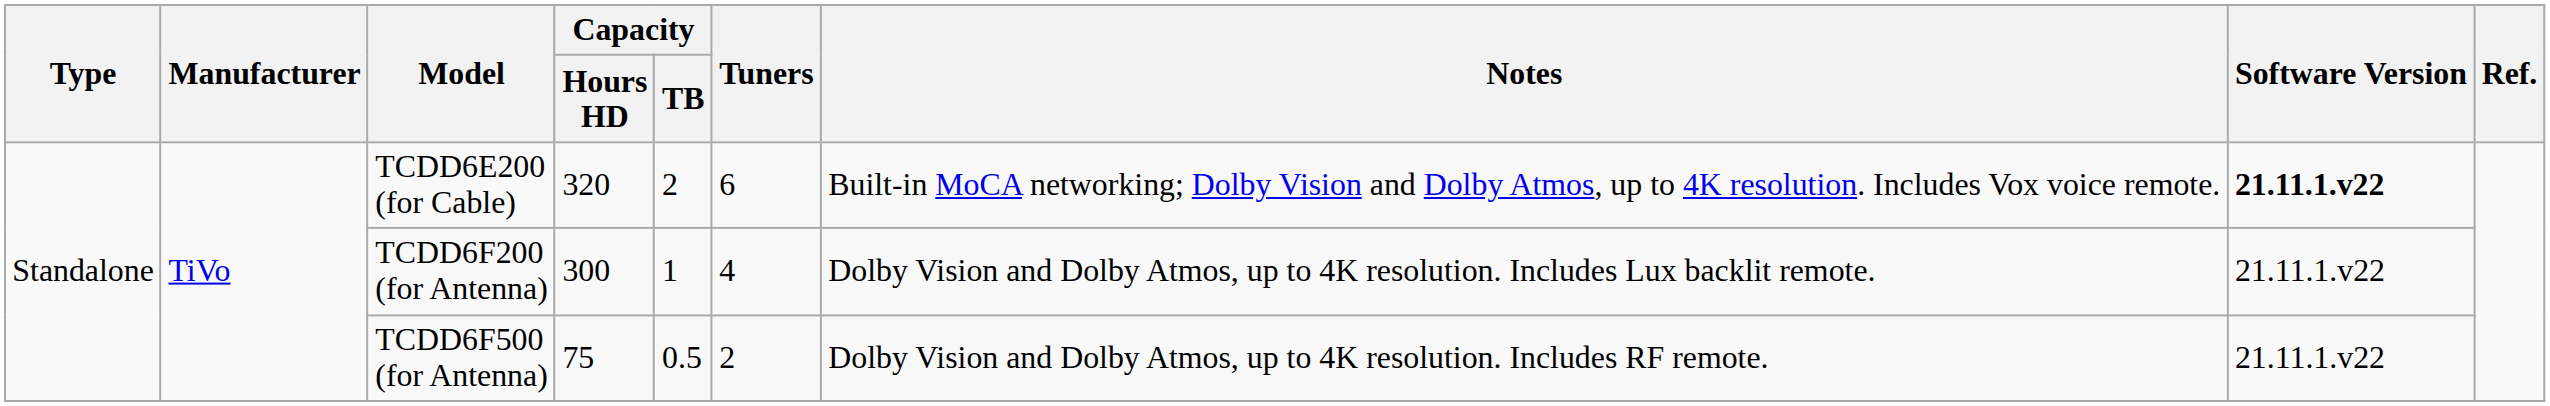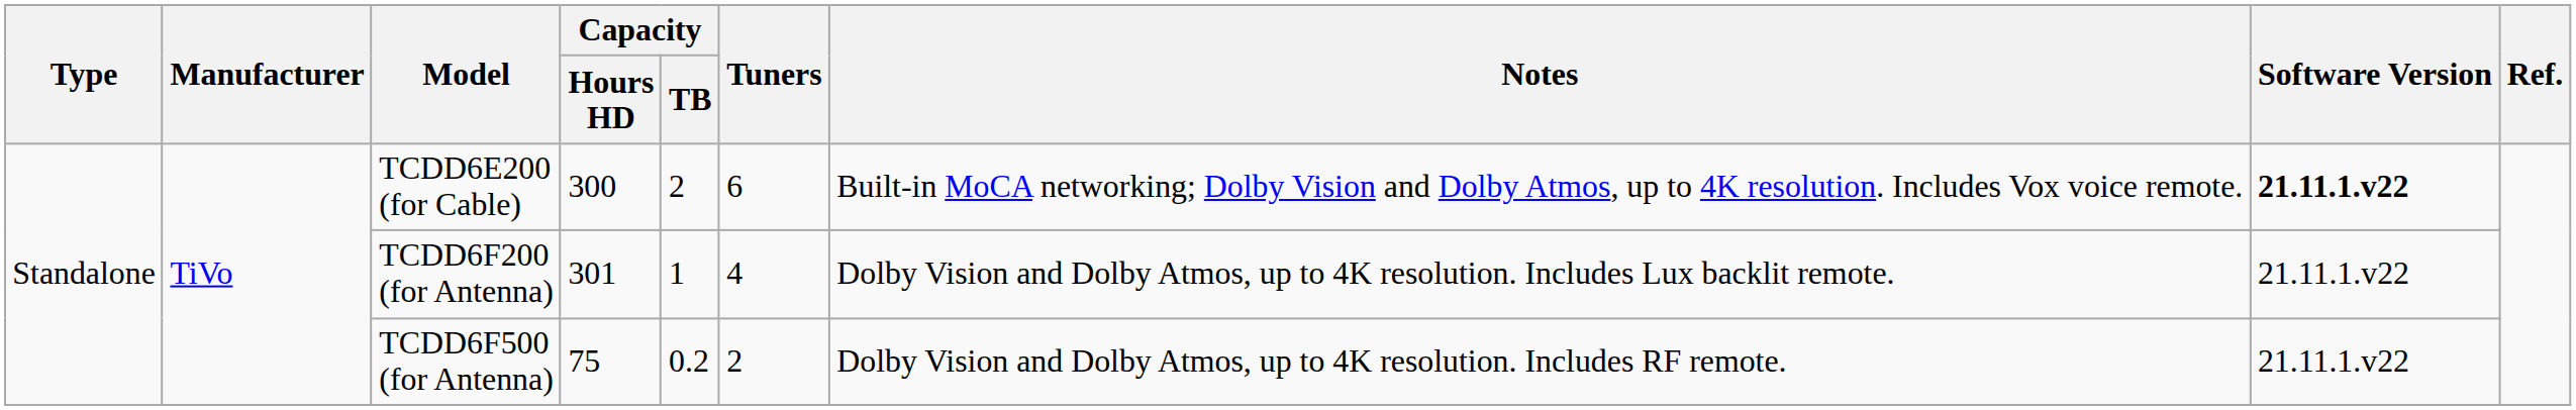TCDD6E200 (for Cable) | Capacity / Hours HD: 320 -> 300
TCDD6F200 (for Antenna) | Capacity / Hours HD: 300 -> 301
TCDD6F500 (for Antenna) | Capacity / TB: 0.5 -> 0.2
